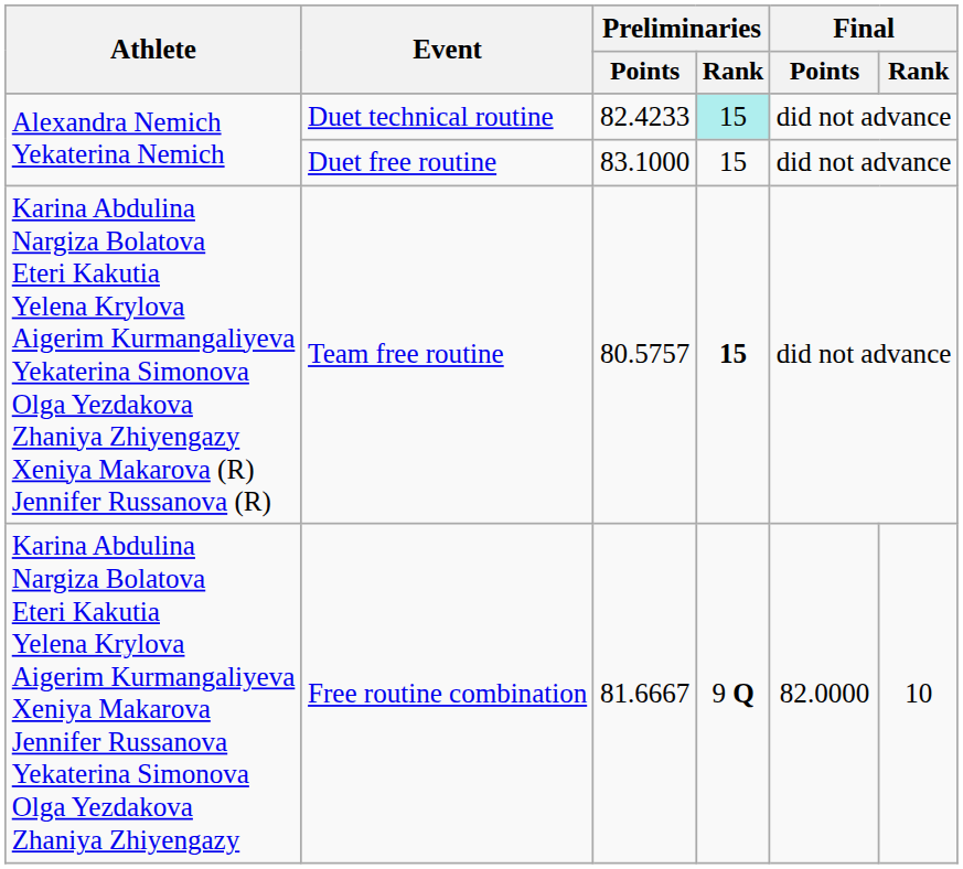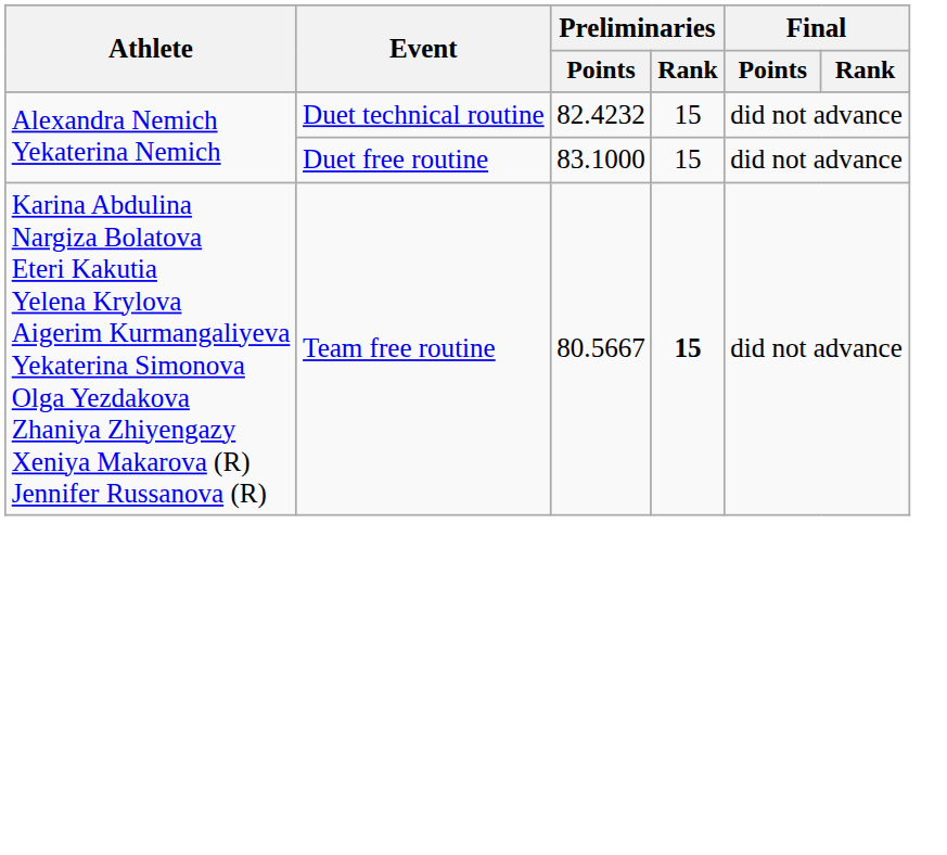Duet technical routine | Preliminaries / Points: 82.4233 -> 82.4232
Duet technical routine | Preliminaries / Rank: paleturquoise background -> no background
Team free routine | Preliminaries / Points: 80.5757 -> 80.5667
- row: Karina Abdulina Nargiza Bolatova Eteri Kakutia Yelena Krylova Aigerim Kurmangaliyeva Xeniya Makarova Jennifer Russanova Yekaterina Simonova Olga Yezdakova Zhaniya Zhiyengazy | Free routine combination | 81.6667 | 9 Q | 82.0000 | 10
